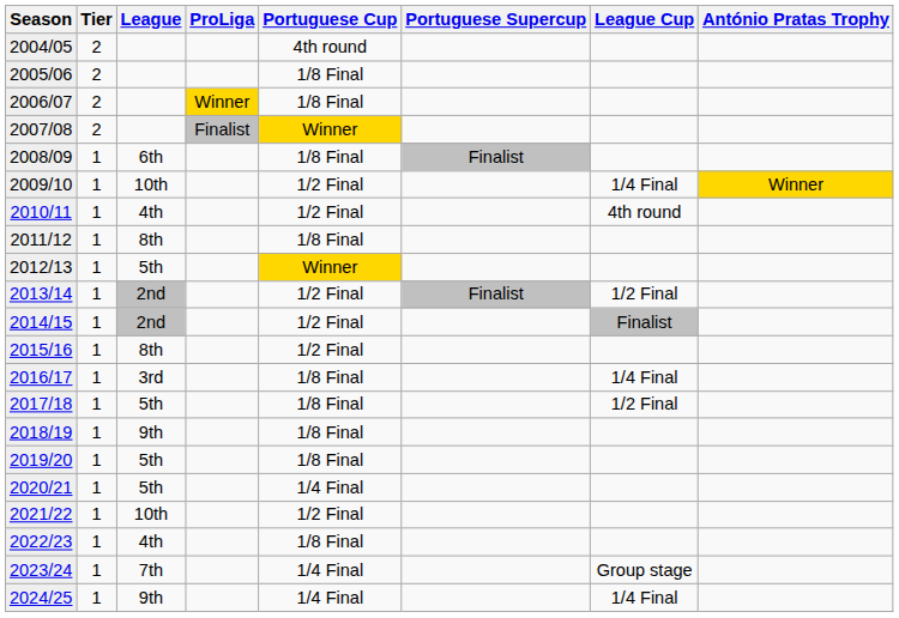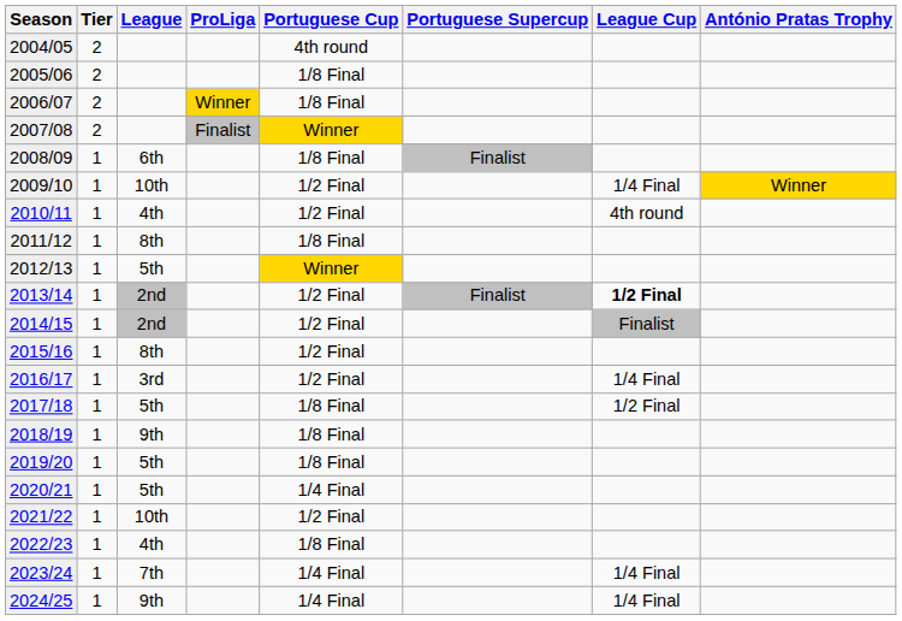2013/14 | League Cup: normal -> bold
2016/17 | Portuguese Cup: 1/8 Final -> 1/2 Final
2023/24 | League Cup: Group stage -> 1/4 Final
